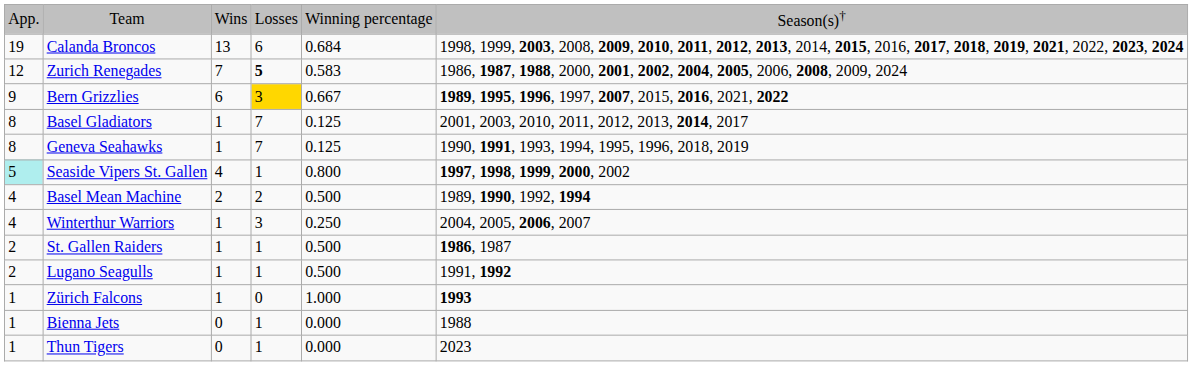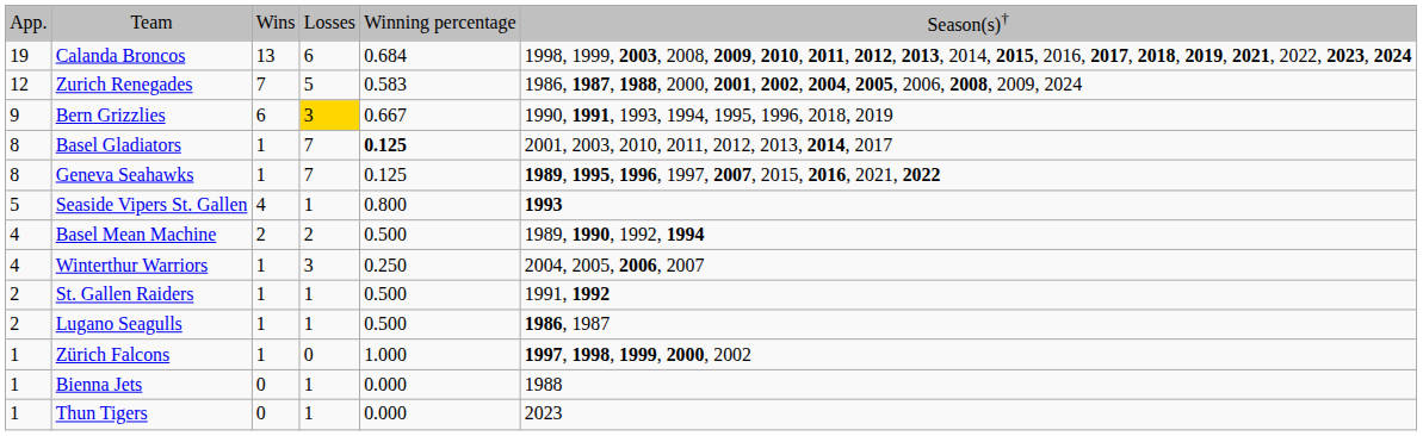Zurich Renegades | column 4: bold -> normal
Bern Grizzlies | column 6: 1989, 1995, 1996, 1997, 2007, 2015, 2016, 2021, 2022 -> 1990, 1991, 1993, 1994, 1995, 1996, 2018, 2019
Basel Gladiators | column 5: normal -> bold
Geneva Seahawks | column 6: 1990, 1991, 1993, 1994, 1995, 1996, 2018, 2019 -> 1989, 1995, 1996, 1997, 2007, 2015, 2016, 2021, 2022
Seaside Vipers St. Gallen | column 1: paleturquoise background -> no background
Seaside Vipers St. Gallen | column 6: 1997, 1998, 1999, 2000, 2002 -> 1993
St. Gallen Raiders | column 6: 1986, 1987 -> 1991, 1992
Lugano Seagulls | column 6: 1991, 1992 -> 1986, 1987
Zürich Falcons | column 6: 1993 -> 1997, 1998, 1999, 2000, 2002
